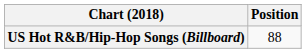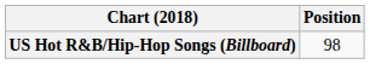US Hot R&B/Hip-Hop Songs (Billboard) | Position: 88 -> 98
